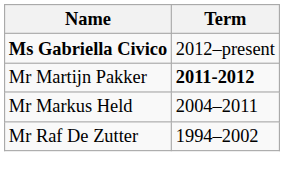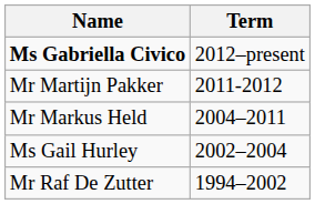Mr Martijn Pakker | Term: bold -> normal
+ row: Ms Gail Hurley | 2002–2004
